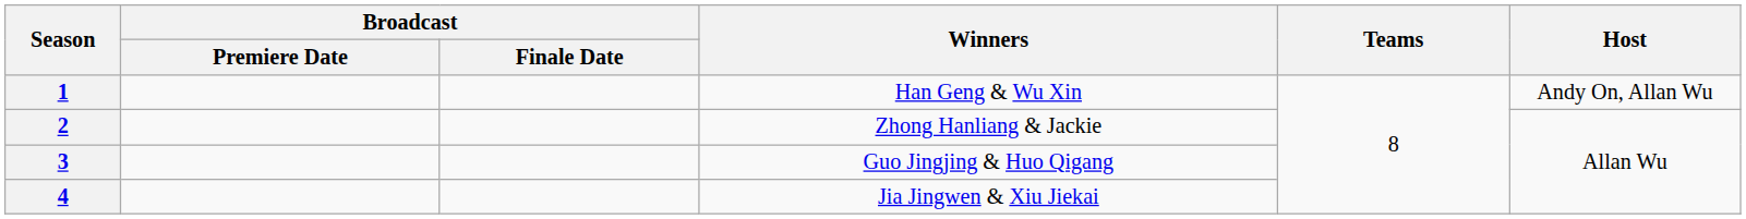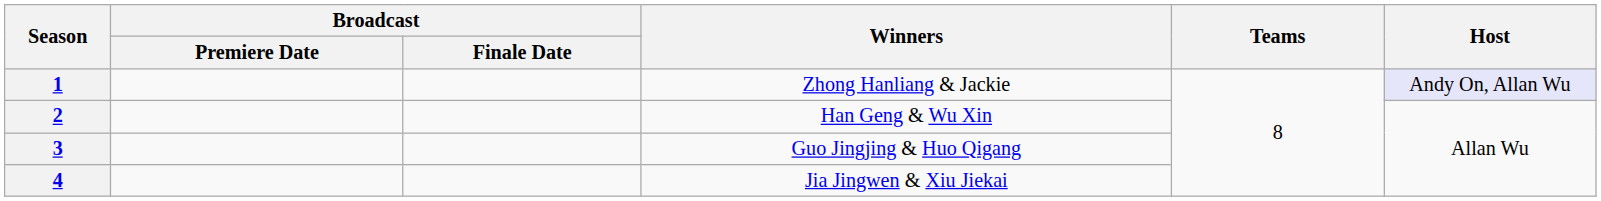1 | Winners: Han Geng & Wu Xin -> Zhong Hanliang & Jackie
1 | Host: no background -> lavender background
2 | Winners: Zhong Hanliang & Jackie -> Han Geng & Wu Xin
